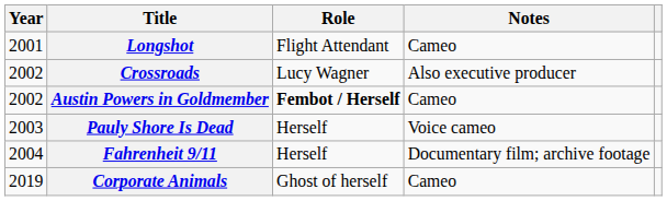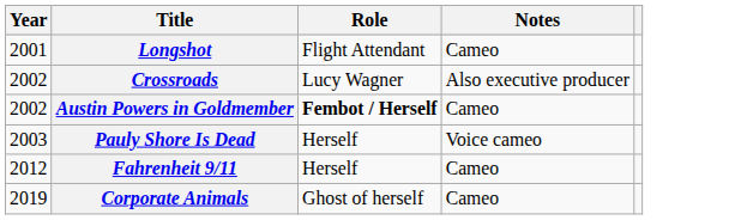Fahrenheit 9/11 | Year: 2004 -> 2012
Fahrenheit 9/11 | Notes: Documentary film; archive footage -> Cameo
